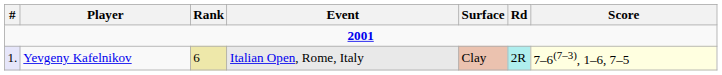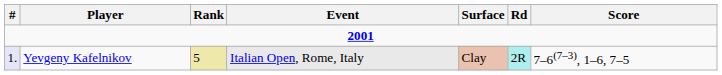Yevgeny Kafelnikov | Rank: 6 -> 5
Yevgeny Kafelnikov | Score: lightyellow background -> no background
